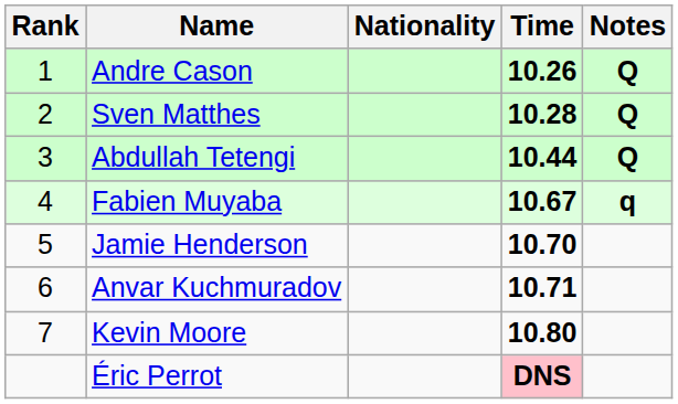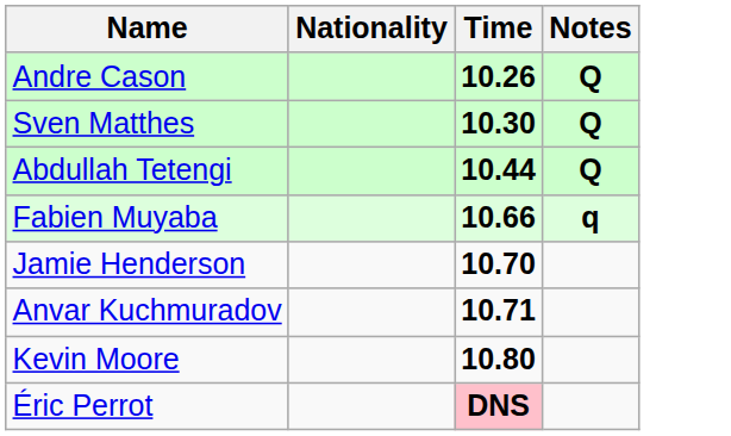- column: Rank | 1 | 2 | 3 | 4 | 5 | 6 | 7
Sven Matthes | Time: 10.28 -> 10.30
Fabien Muyaba | Time: 10.67 -> 10.66
